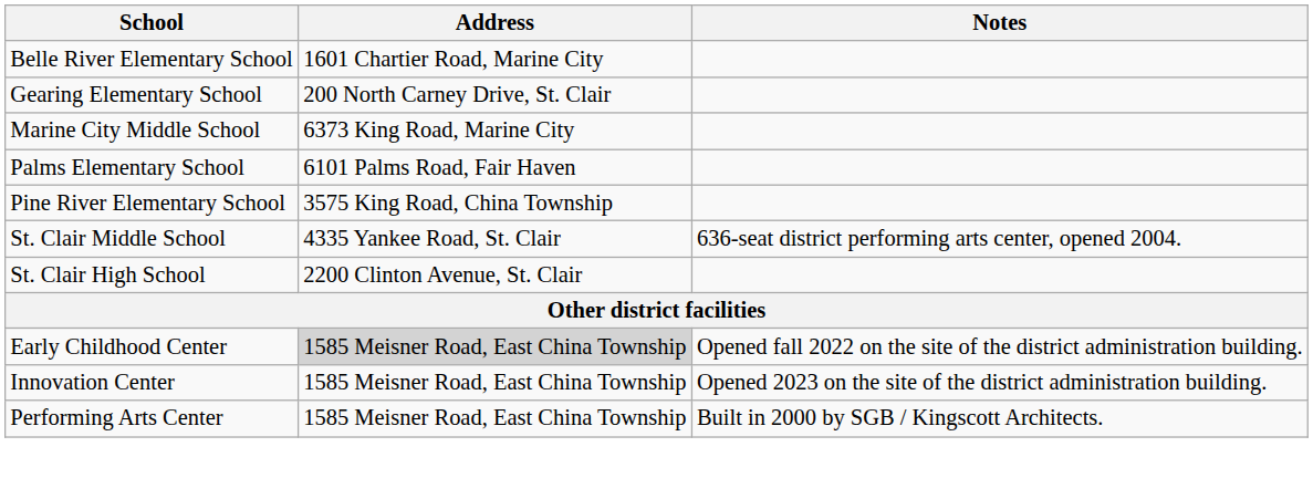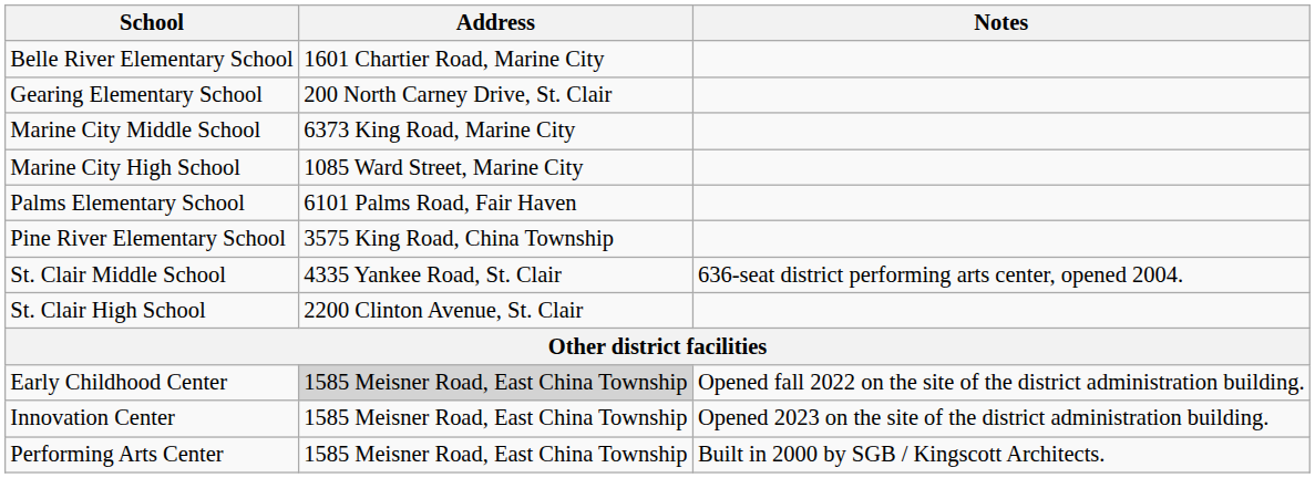+ row: Marine City High School | 1085 Ward Street, Marine City
